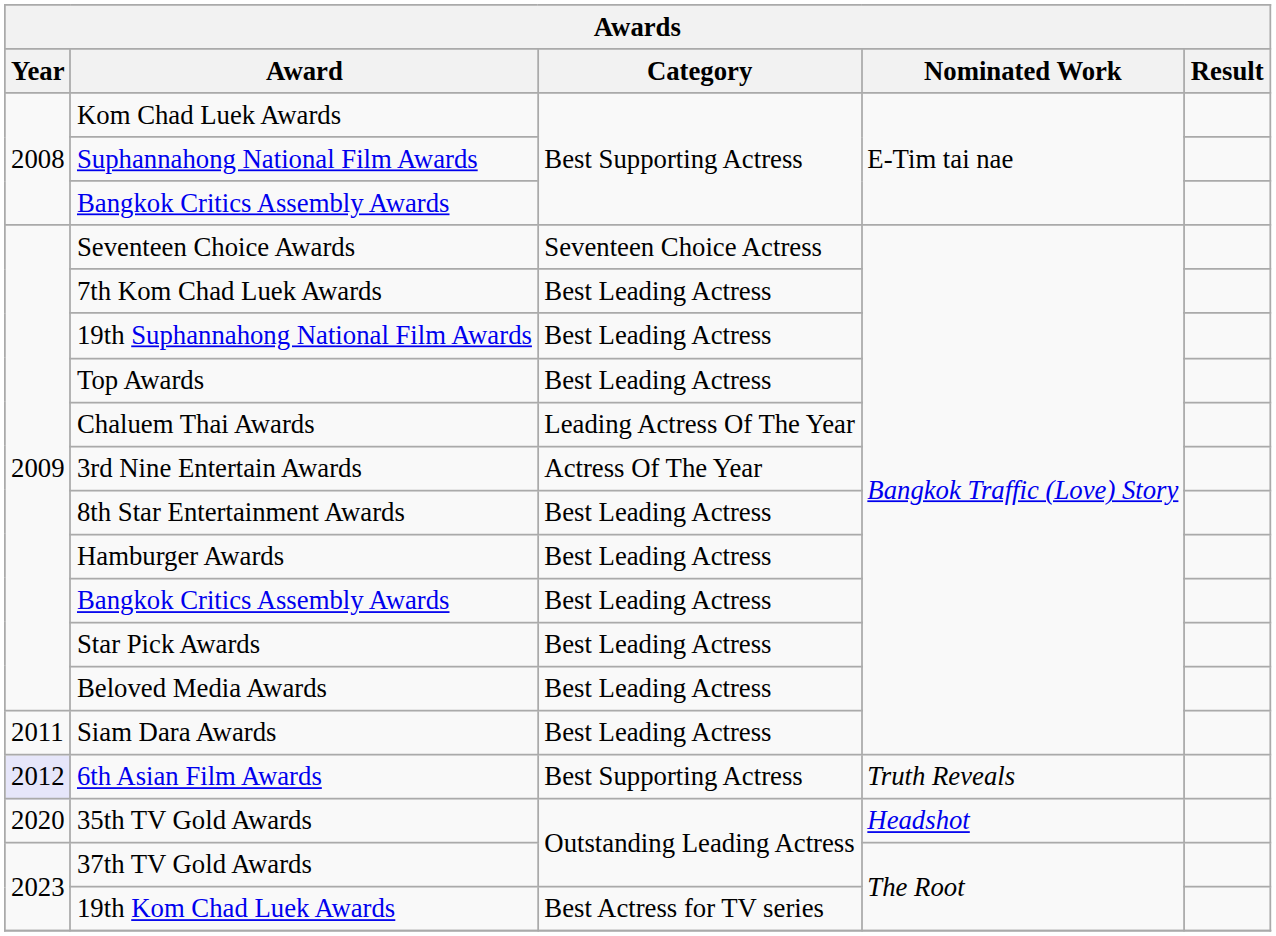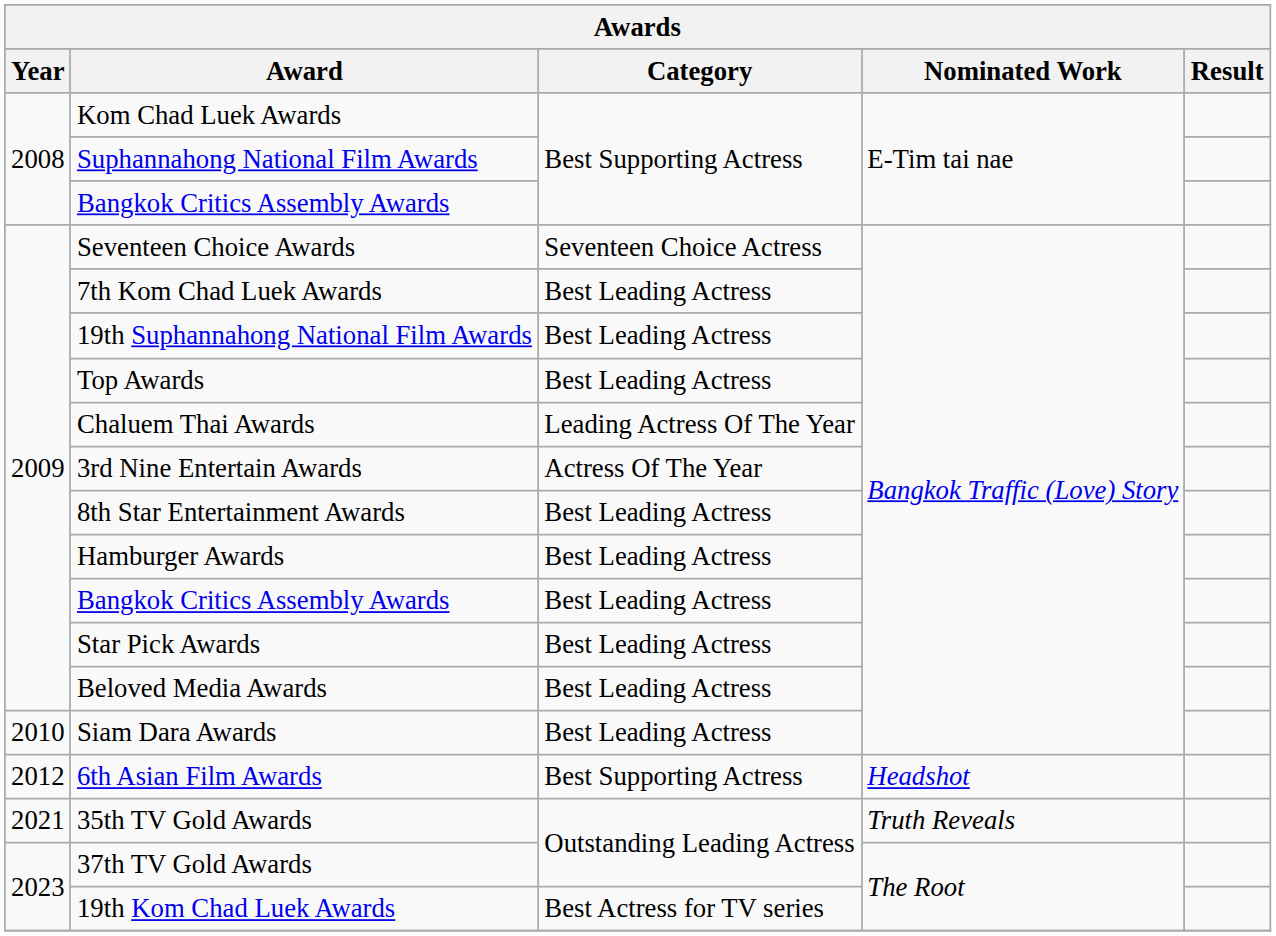Siam Dara Awards | Year: 2011 -> 2010
6th Asian Film Awards | Year: lavender background -> no background
6th Asian Film Awards | Nominated Work: Truth Reveals -> Headshot
35th TV Gold Awards | Year: 2020 -> 2021
35th TV Gold Awards | Nominated Work: Headshot -> Truth Reveals
